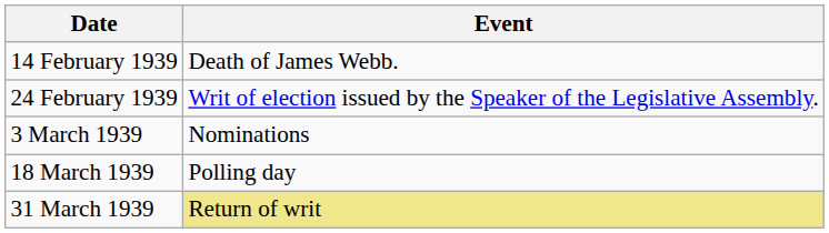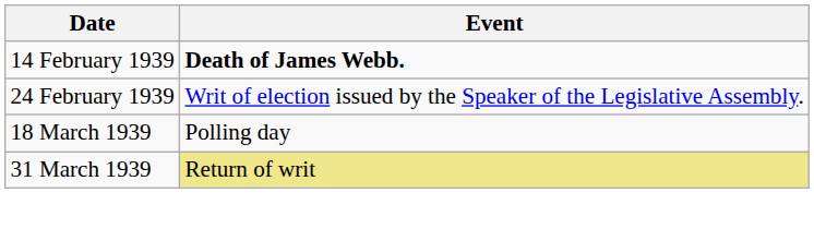14 February 1939 | Event: normal -> bold
- row: 3 March 1939 | Nominations
